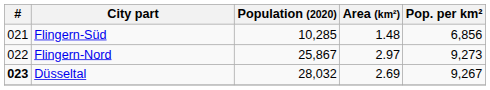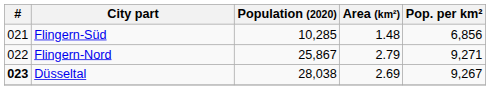Flingern-Nord | Area (km²): 2.97 -> 2.79
Flingern-Nord | Pop. per km²: 9,273 -> 9,271
Düsseltal | Population (2020): 28,032 -> 28,038
